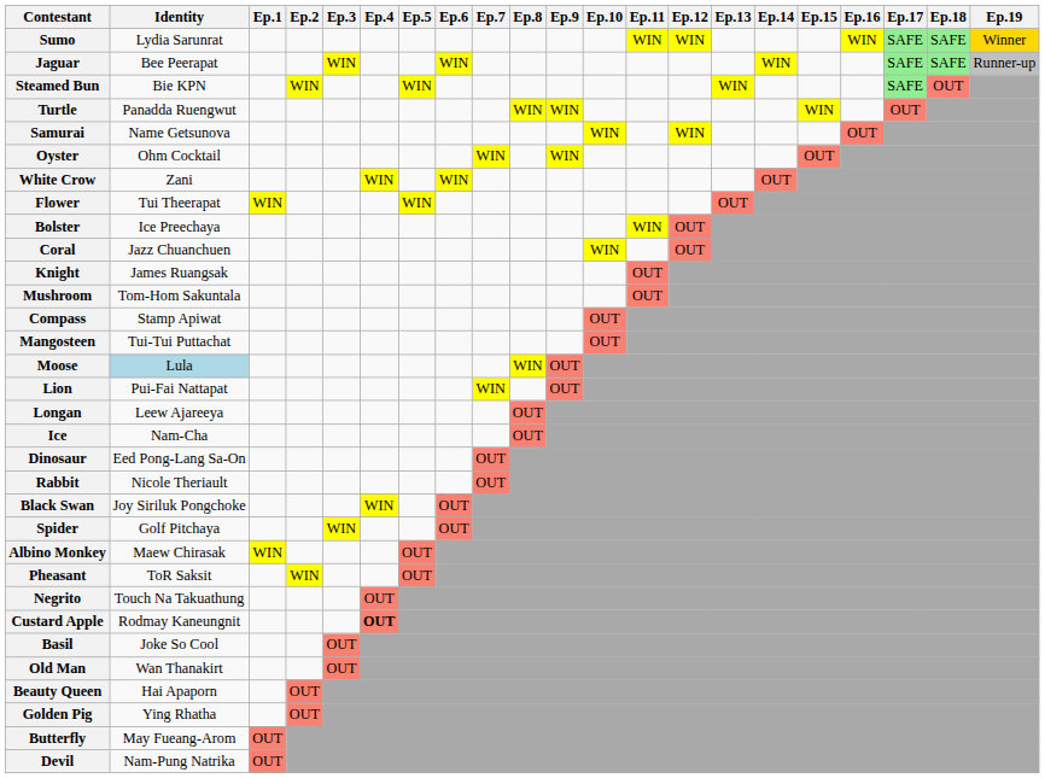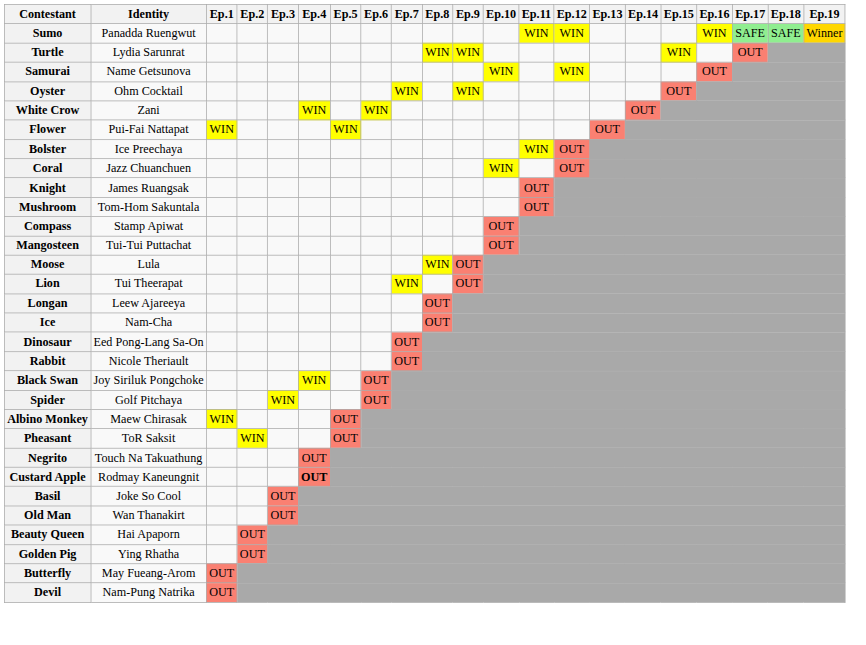Sumo | Identity: Lydia Sarunrat -> Panadda Ruengwut
- row: Jaguar | Bee Peerapat | WIN | WIN | WIN | SAFE | SAFE | Runner-up
- row: Steamed Bun | Bie KPN | WIN | WIN | WIN | SAFE | OUT
Turtle | Identity: Panadda Ruengwut -> Lydia Sarunrat
Flower | Identity: Tui Theerapat -> Pui-Fai Nattapat
Moose | Identity: lightblue background -> no background
Lion | Identity: Pui-Fai Nattapat -> Tui Theerapat
